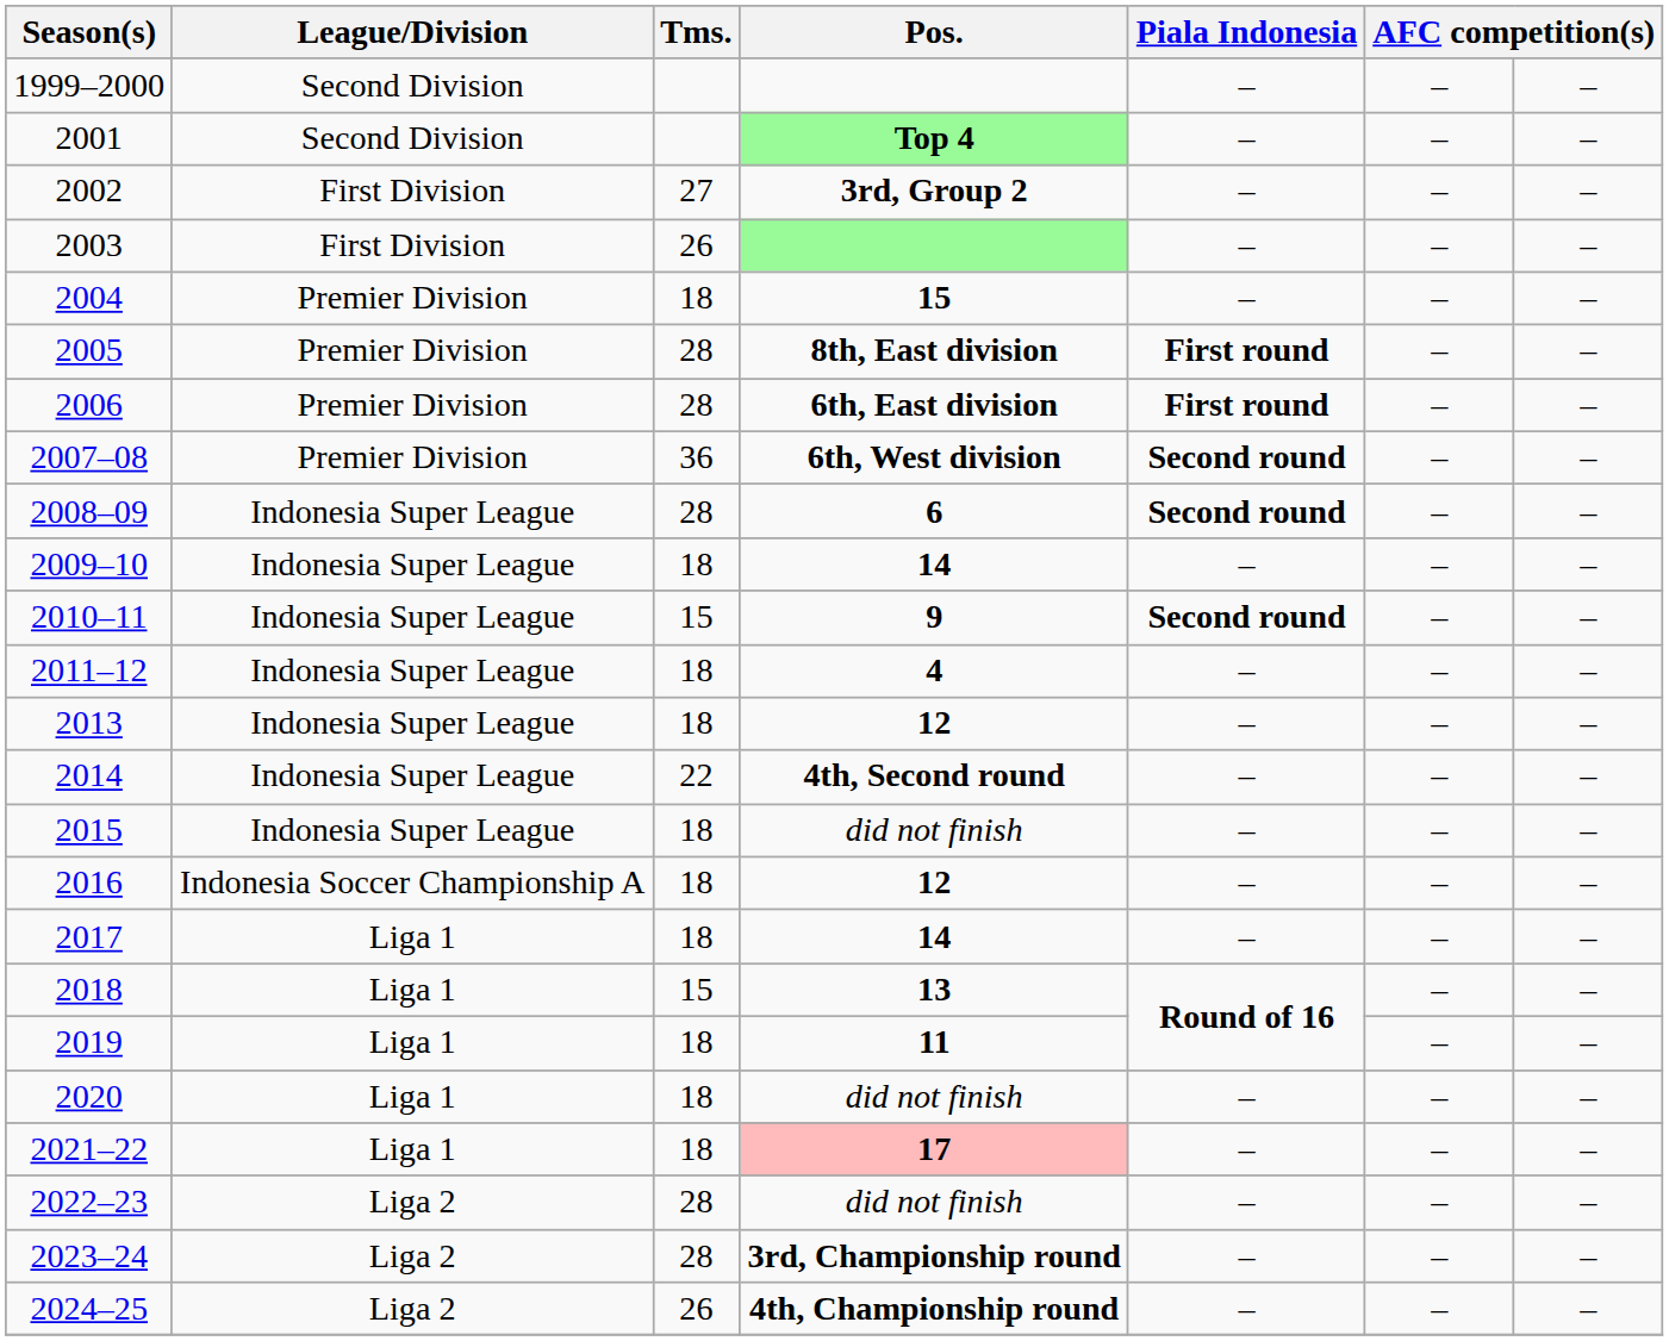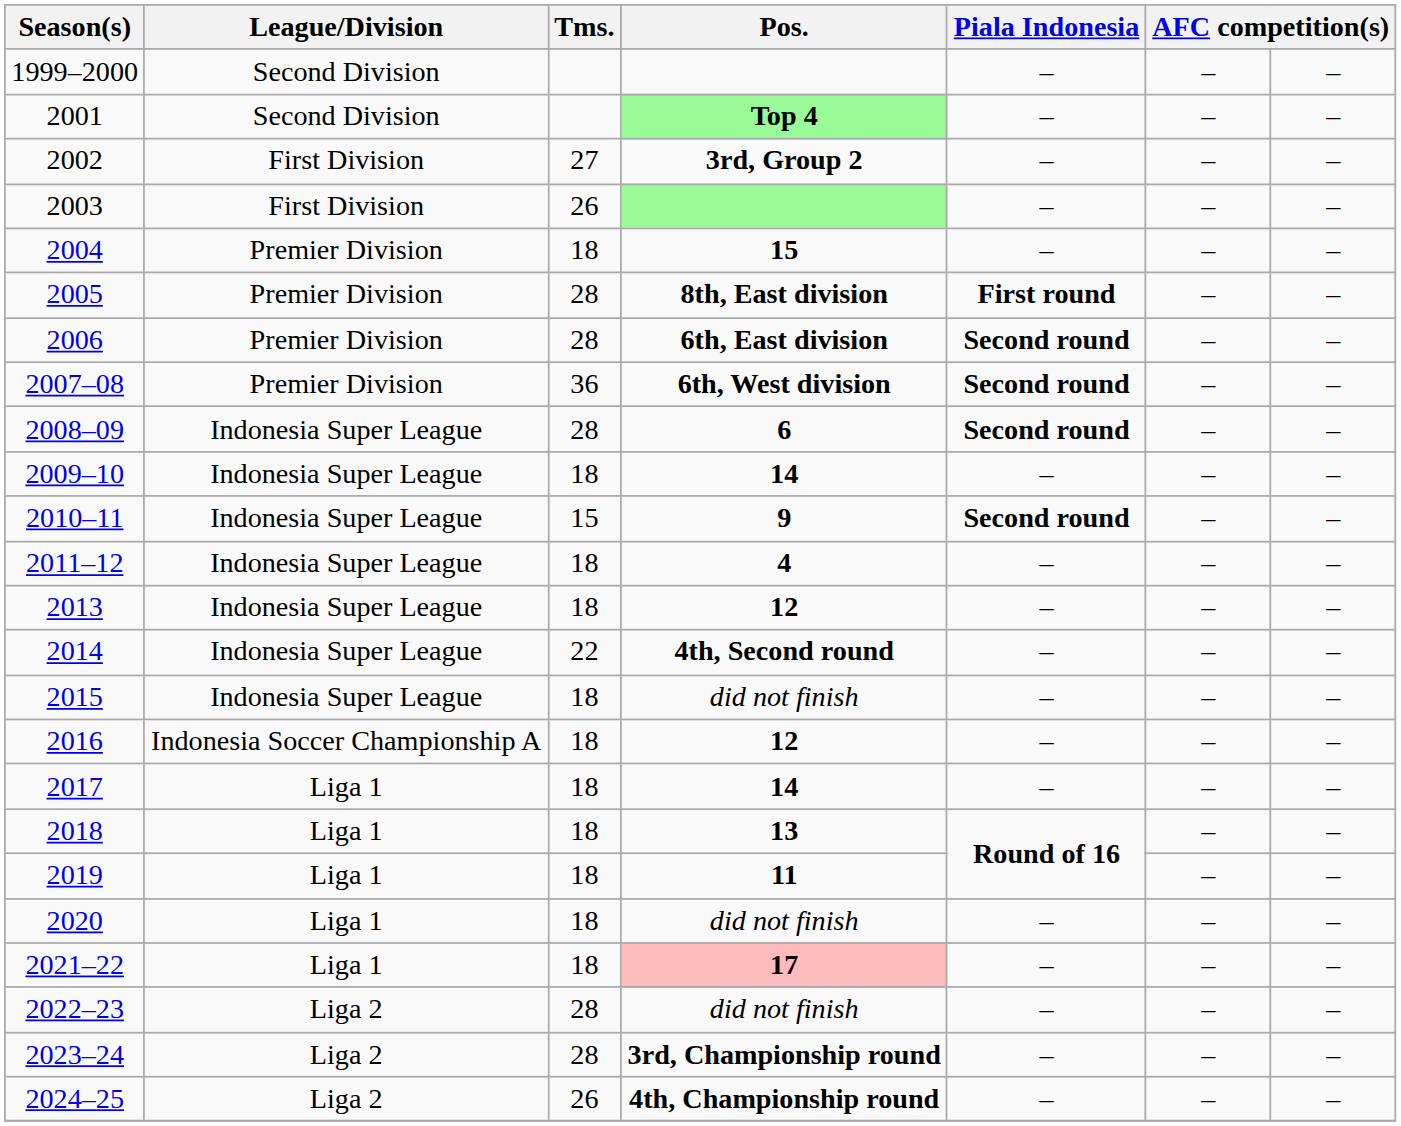2006 | Piala Indonesia: First round -> Second round
2018 | Tms.: 15 -> 18
